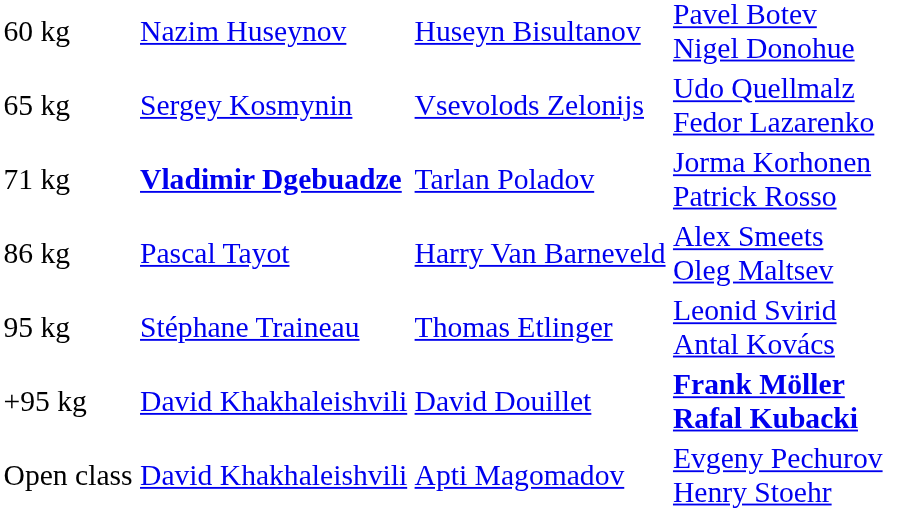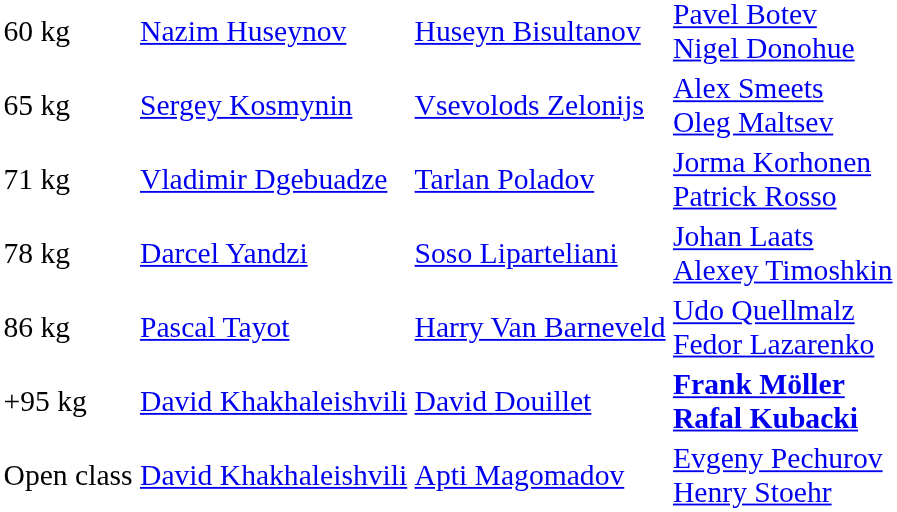65 kg | column 4: Udo Quellmalz Fedor Lazarenko -> Alex Smeets Oleg Maltsev
71 kg | column 2: bold -> normal
+ row: 78 kg | Darcel Yandzi | Soso Liparteliani | Johan Laats Alexey Timoshkin
86 kg | column 4: Alex Smeets Oleg Maltsev -> Udo Quellmalz Fedor Lazarenko
- row: 95 kg | Stéphane Traineau | Thomas Etlinger | Leonid Svirid Antal Kovács
